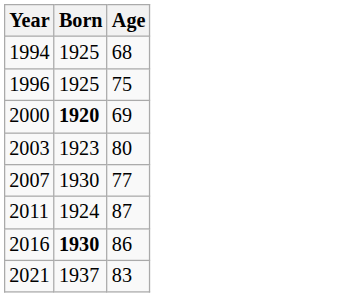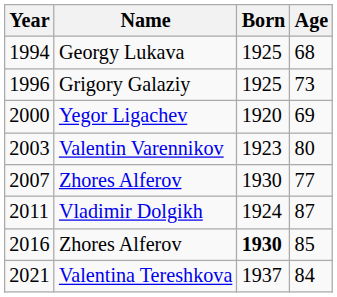+ column: Name | Georgy Lukava | Grigory Galaziy | Yegor Ligachev | Valentin Varennikov | Zhores Alferov | Vladimir Dolgikh | Zhores Alferov | Valentina Tereshkova
1996 | Age: 75 -> 73
2000 | Born: bold -> normal
2016 | Age: 86 -> 85
2021 | Age: 83 -> 84
